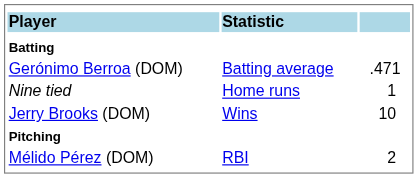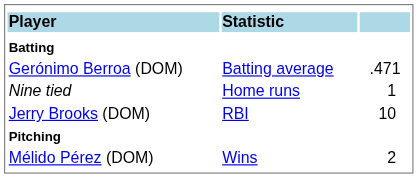Jerry Brooks (DOM) | column 2: Wins -> RBI
Mélido Pérez (DOM) | column 2: RBI -> Wins
